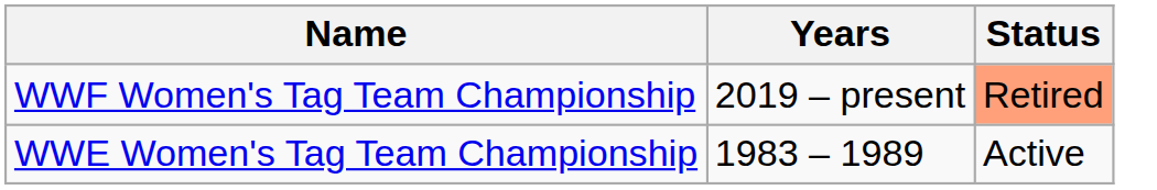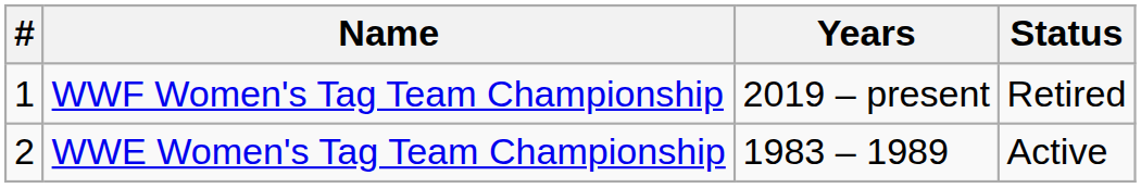+ column: # | 1 | 2
WWF Women's Tag Team Championship | Status: lightsalmon background -> no background
